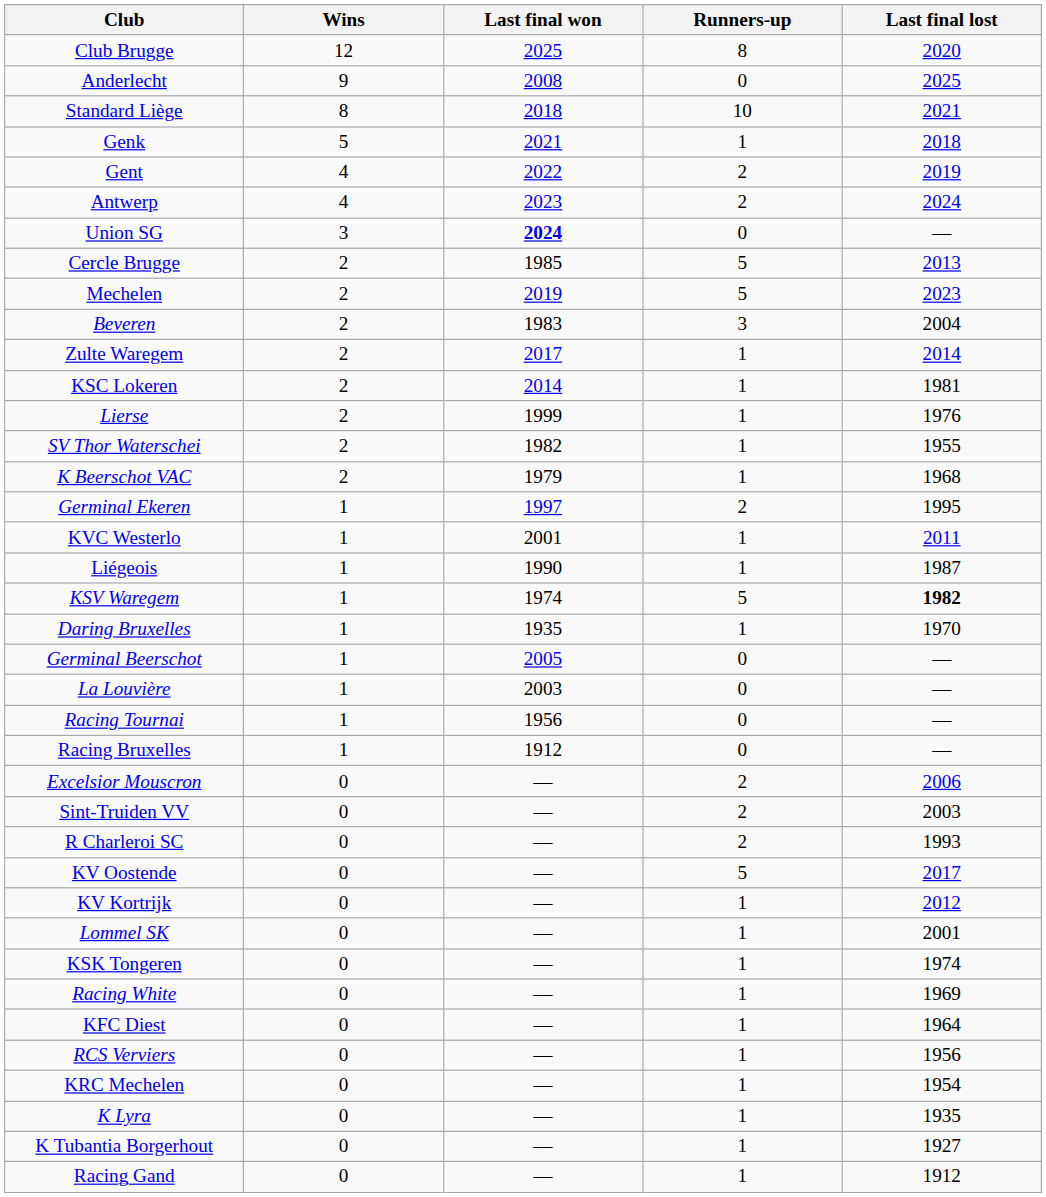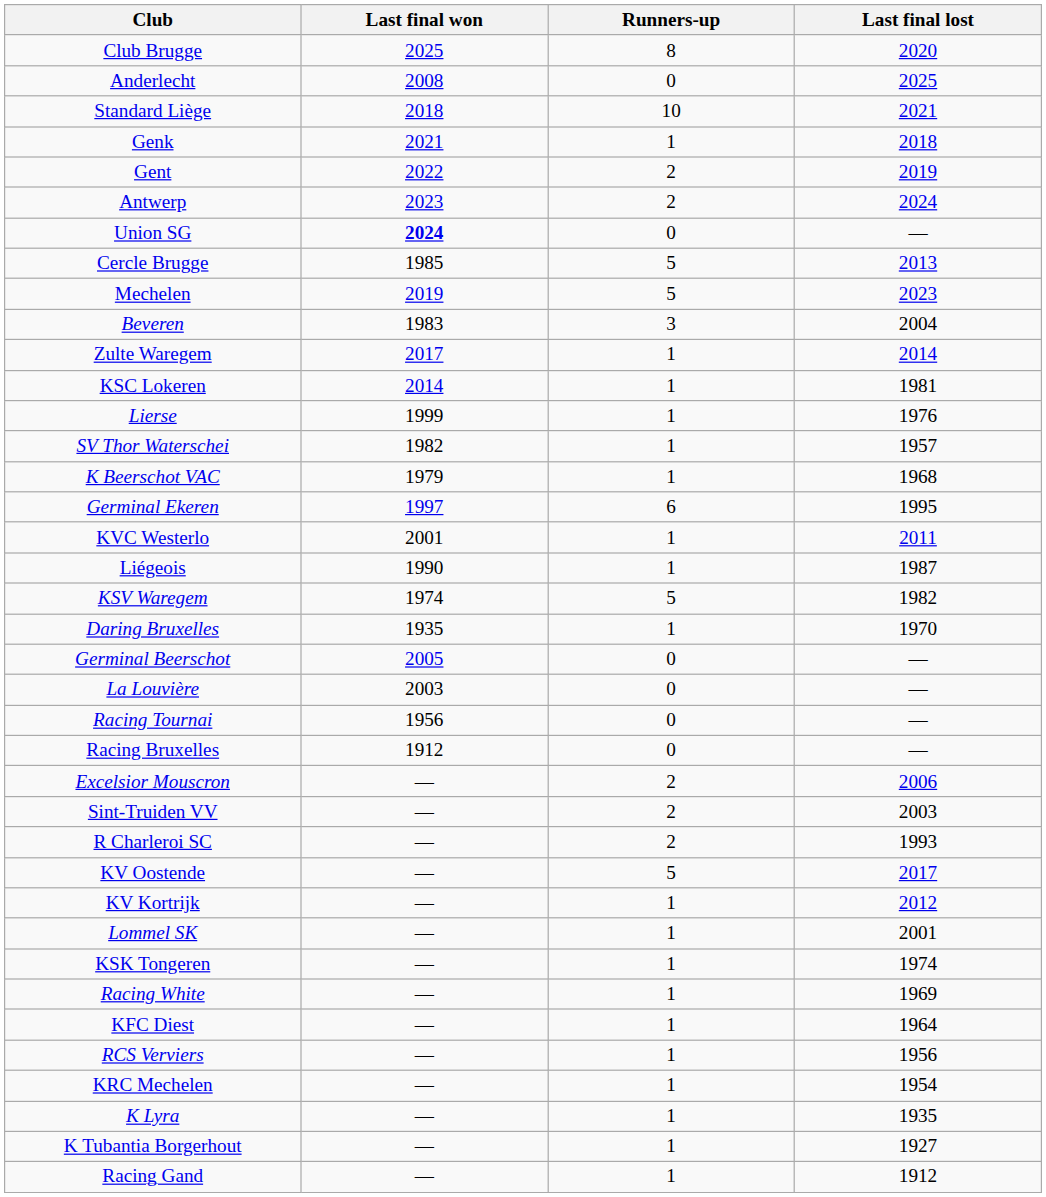- column: Wins | 12 | 9 | 8 | 5 | 4 | 4 | 3 | 2 | 2 | 2 | 2 | 2 | 2 | 2 | 2 | 1 | 1 | 1 | 1 | 1 | 1 | 1 | 1 | 1 | 0 | 0 | 0 | 0 | 0 | 0 | 0 | 0 | 0 | 0 | 0 | 0 | 0 | 0
SV Thor Waterschei | Last final lost: 1955 -> 1957
Germinal Ekeren | Runners-up: 2 -> 6
KSV Waregem | Last final lost: bold -> normal
